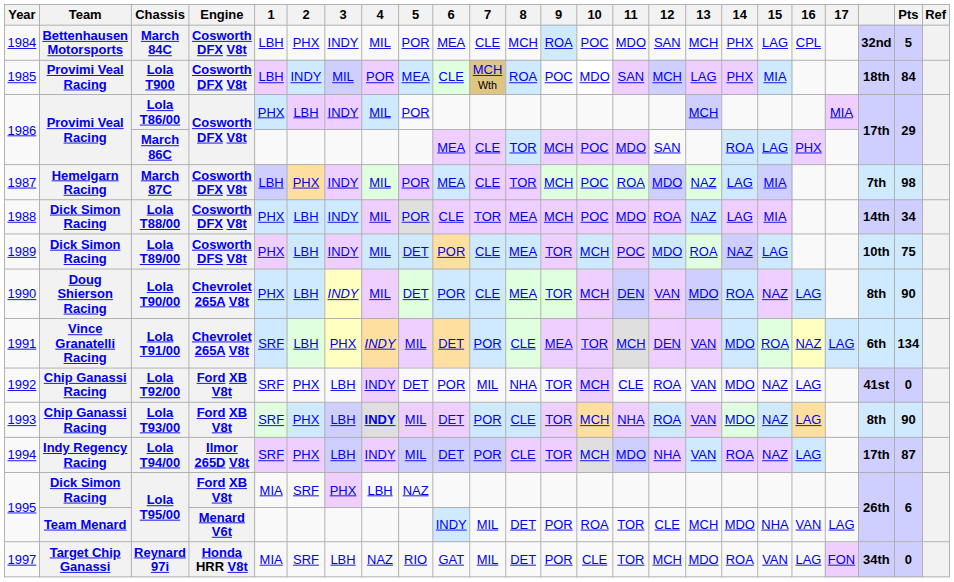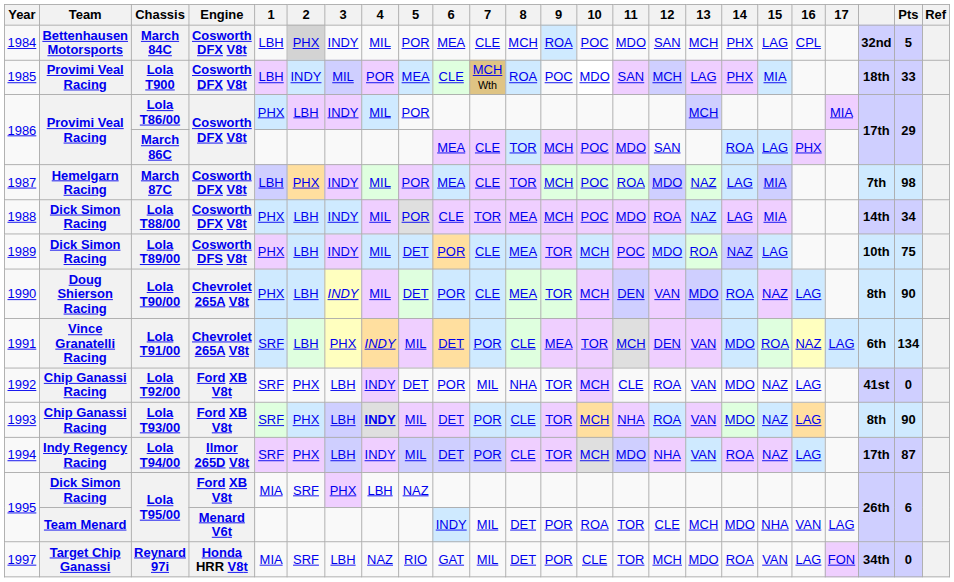March 84C | 2: no background -> lightgrey background
Lola T900 | Pts: 84 -> 33
